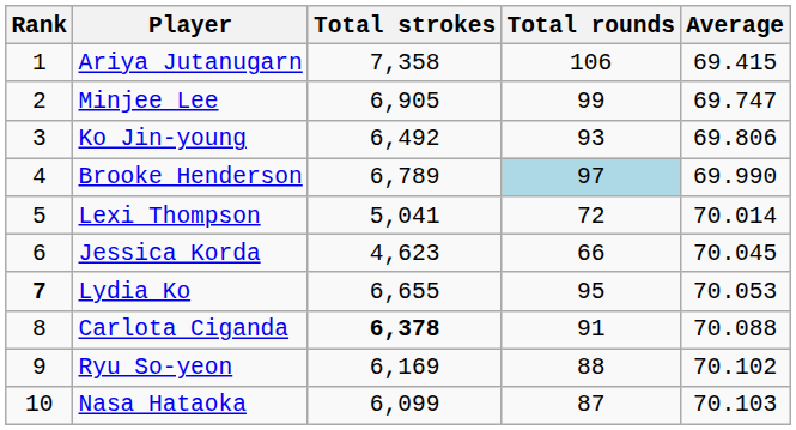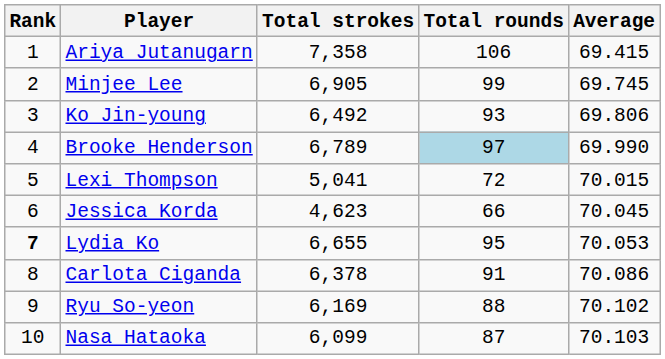Minjee Lee | Average: 69.747 -> 69.745
Lexi Thompson | Average: 70.014 -> 70.015
Carlota Ciganda | Total strokes: bold -> normal
Carlota Ciganda | Average: 70.088 -> 70.086
